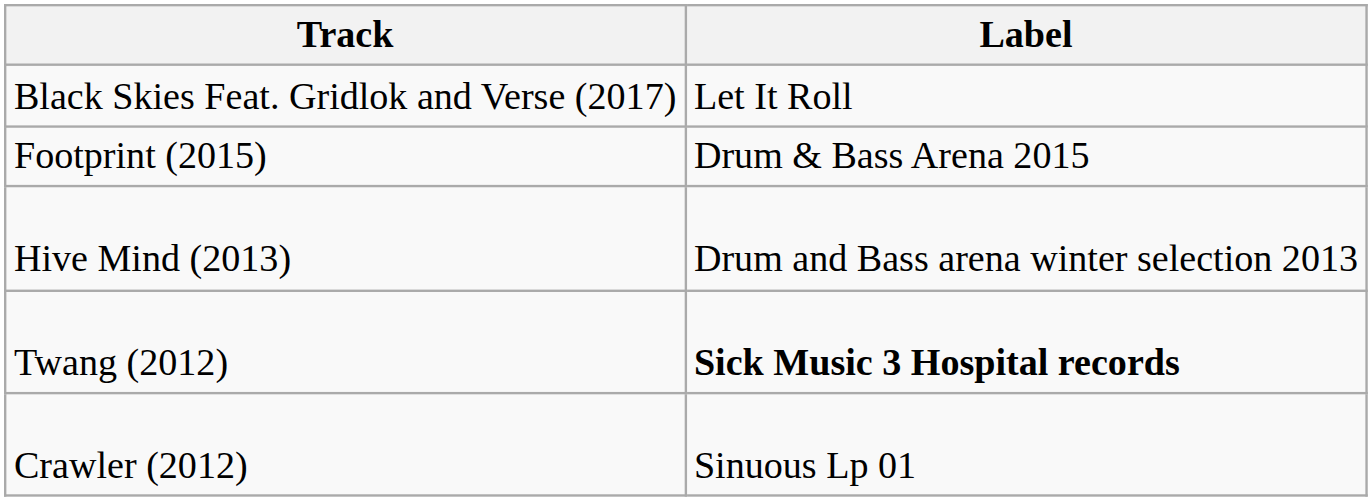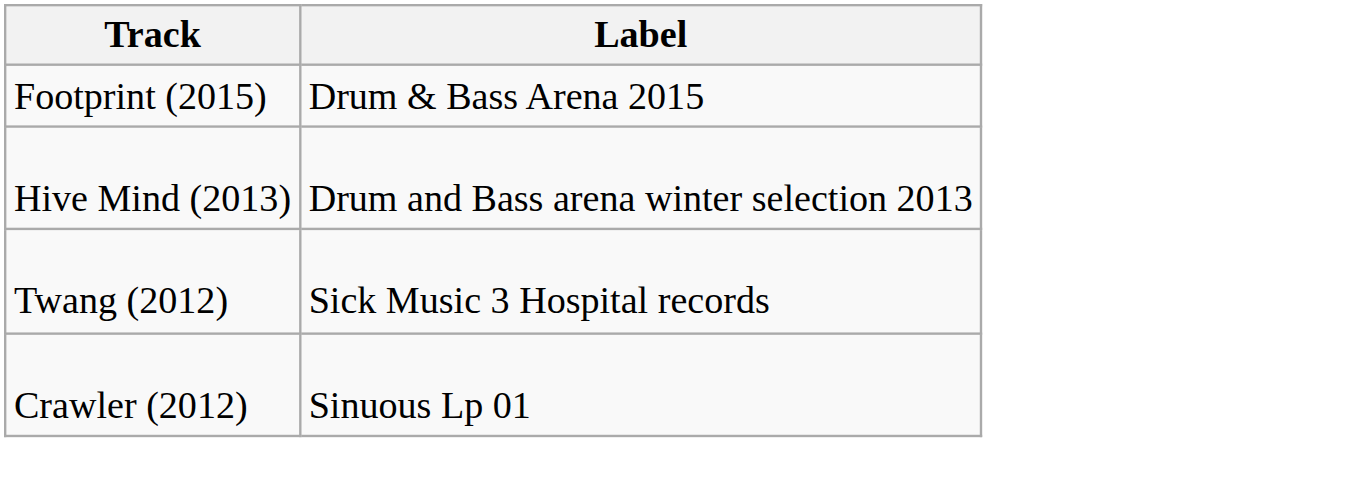- row: Black Skies Feat. Gridlok and Verse (2017) | Let It Roll
Twang (2012) | Label: bold -> normal
